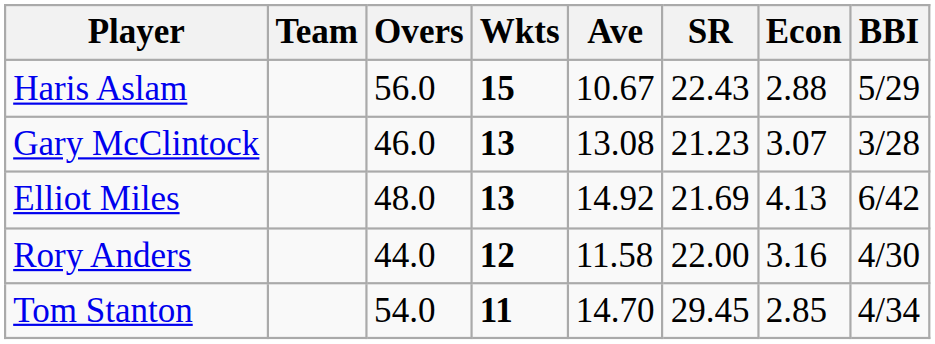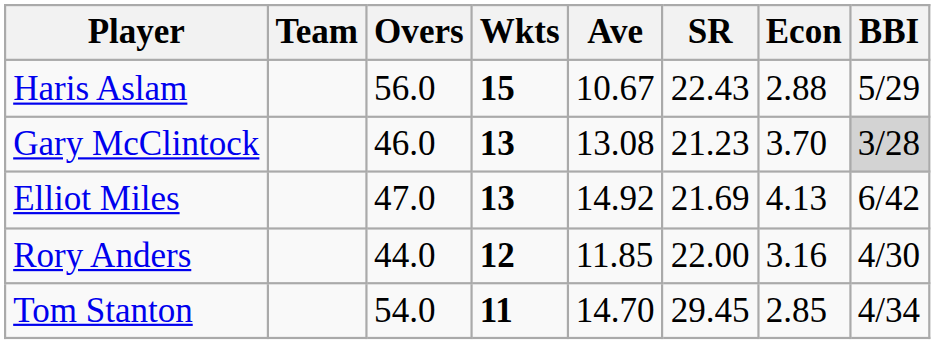Gary McClintock | Econ: 3.07 -> 3.70
Gary McClintock | BBI: no background -> lightgrey background
Elliot Miles | Overs: 48.0 -> 47.0
Rory Anders | Ave: 11.58 -> 11.85
